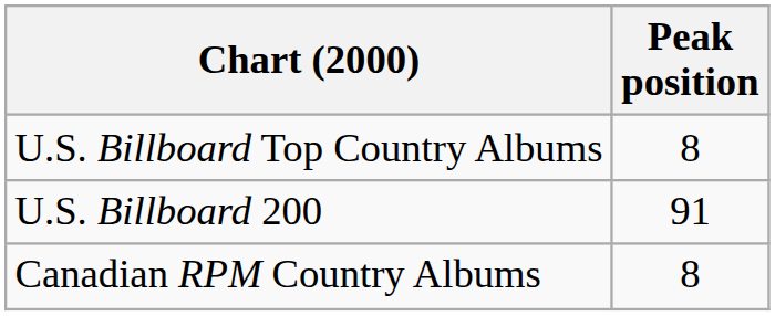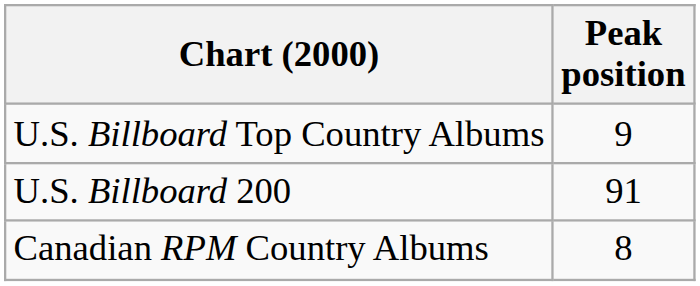U.S. Billboard Top Country Albums | Peak position: 8 -> 9
